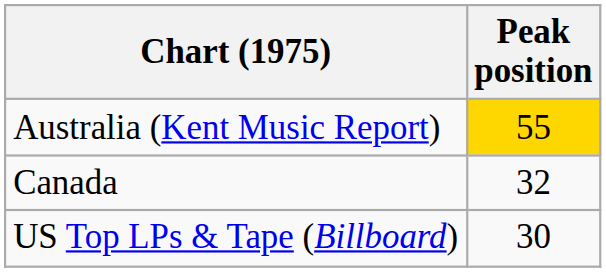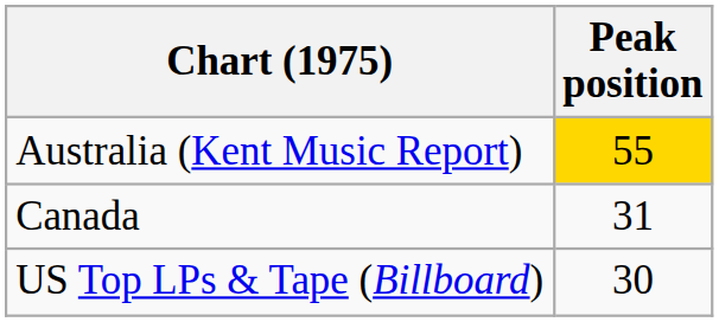Canada | Peak position: 32 -> 31
